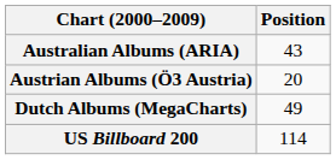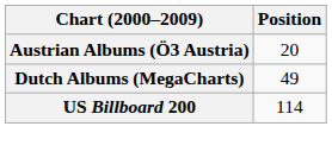- row: Australian Albums (ARIA) | 43
